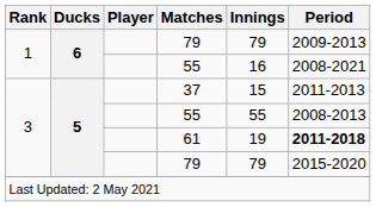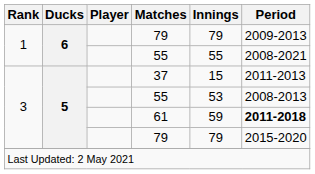1 / 55 | Innings: 16 -> 55
3 / 55 | Innings: 55 -> 53
61 | Innings: 19 -> 59
